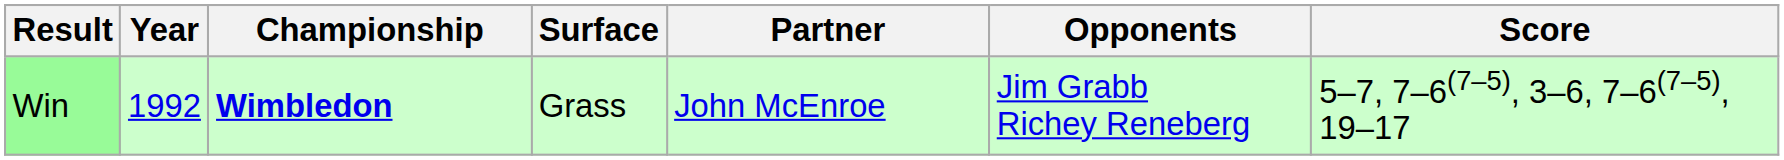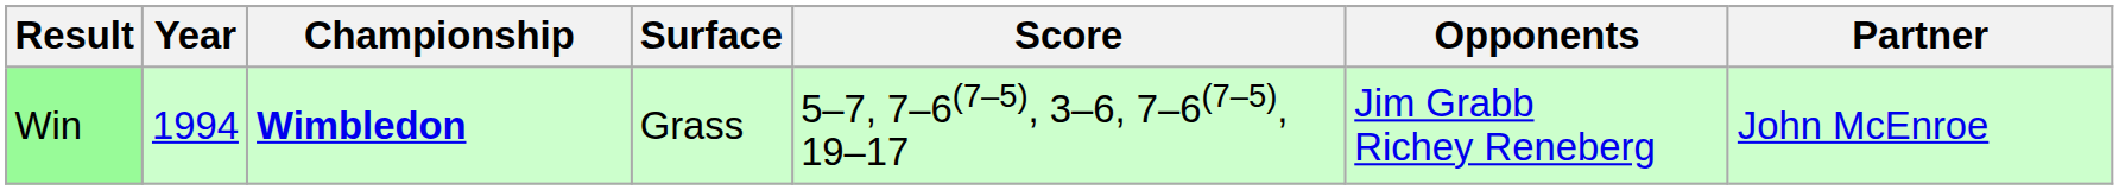columns swapped: Partner <-> Score
Win | Year: 1992 -> 1994
